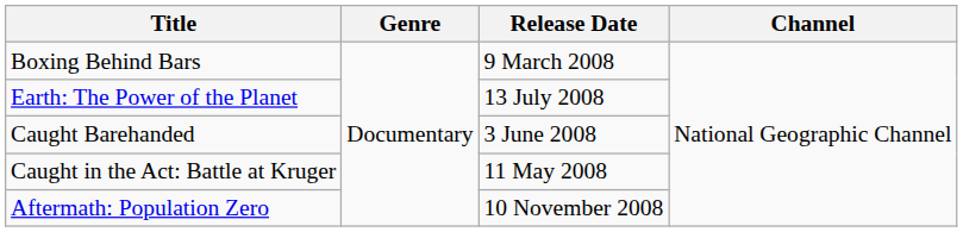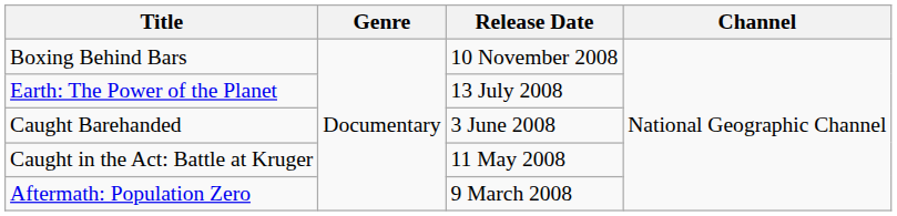Boxing Behind Bars | Release Date: 9 March 2008 -> 10 November 2008
Aftermath: Population Zero | Release Date: 10 November 2008 -> 9 March 2008
